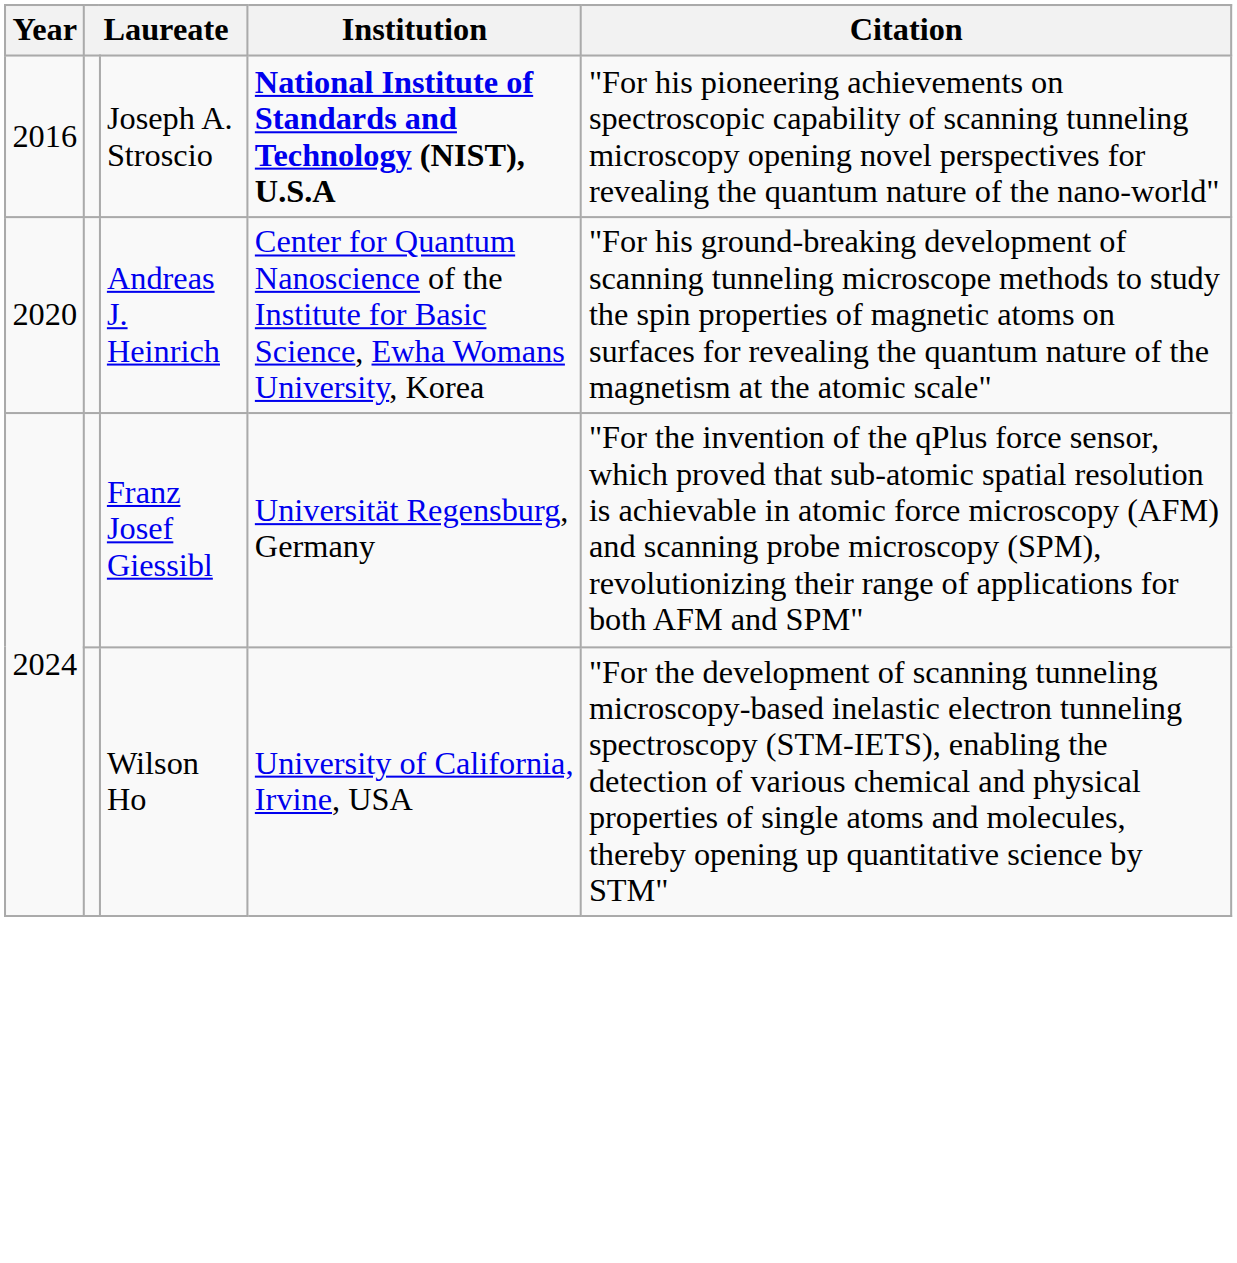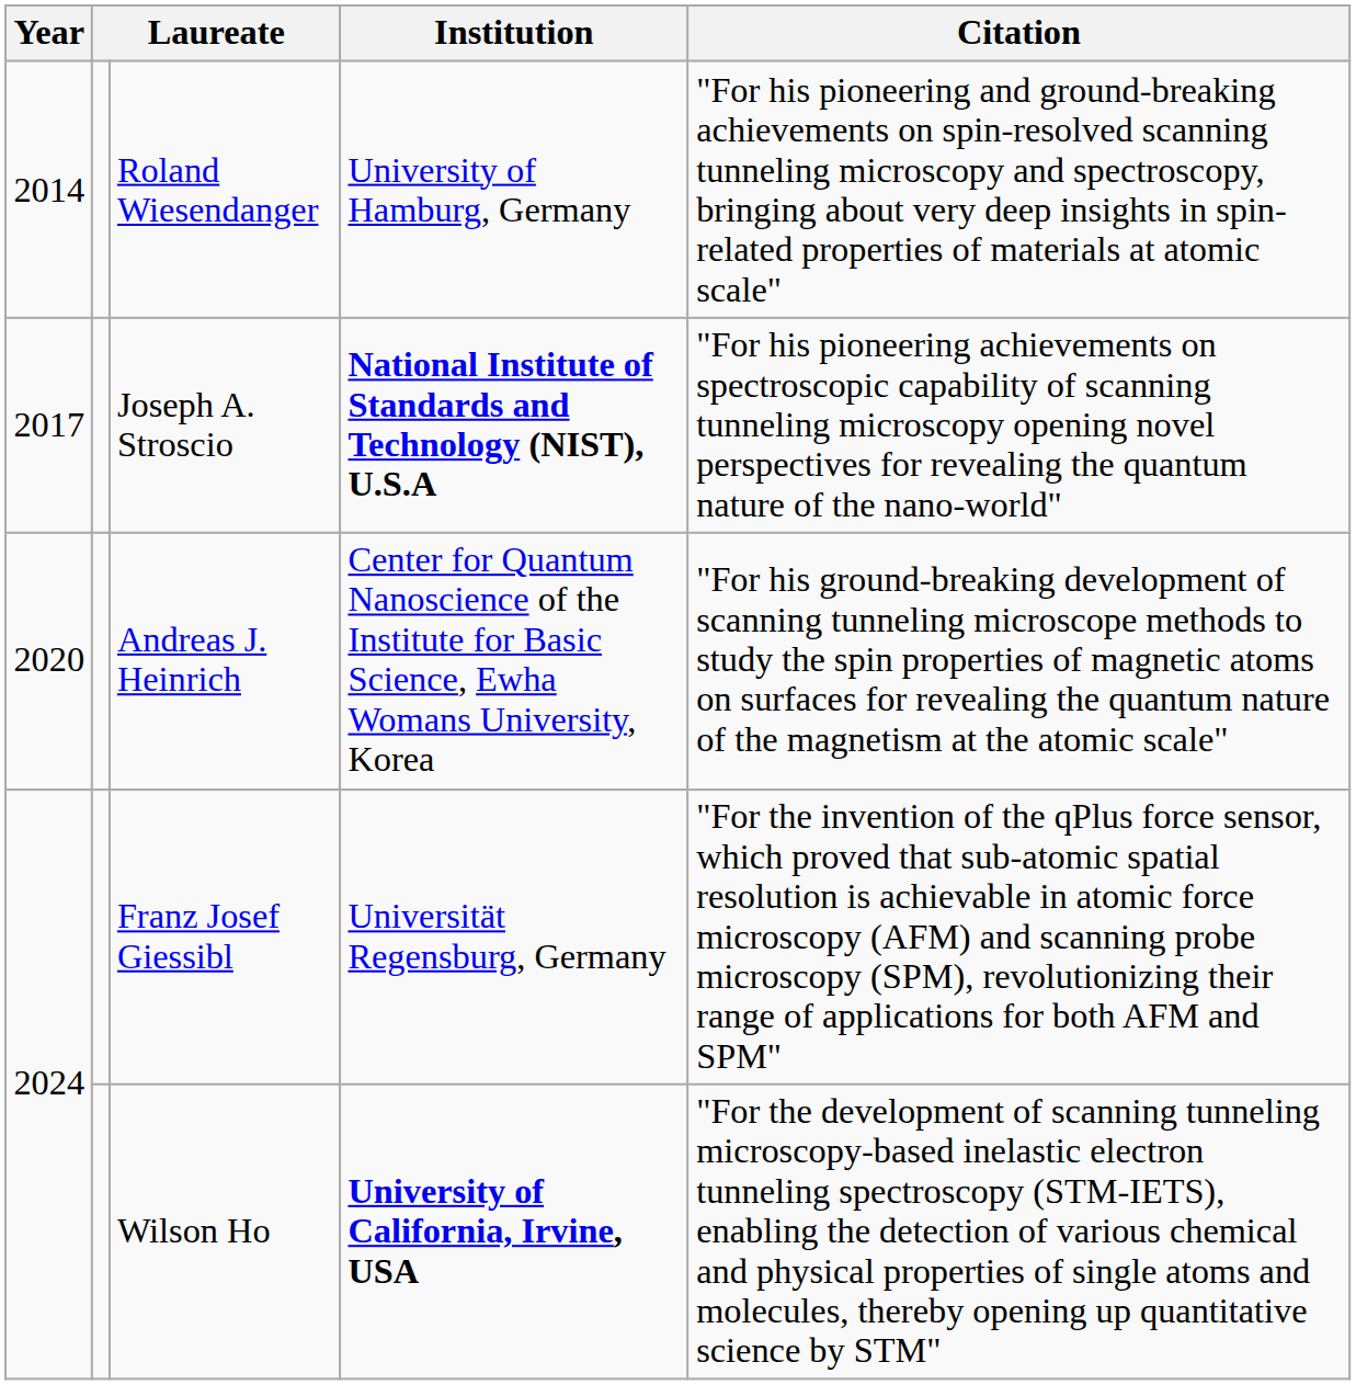+ row: 2014 | Roland Wiesendanger | University of Hamburg, Germany | "For his pioneering and ground-breaking achievements on spin-resolved scanning tunneling microscopy and spectroscopy, bringing about very deep insights in spin-related properties of materials at atomic scale"
Joseph A. Stroscio | Year: 2016 -> 2017
Wilson Ho | Institution: normal -> bold
